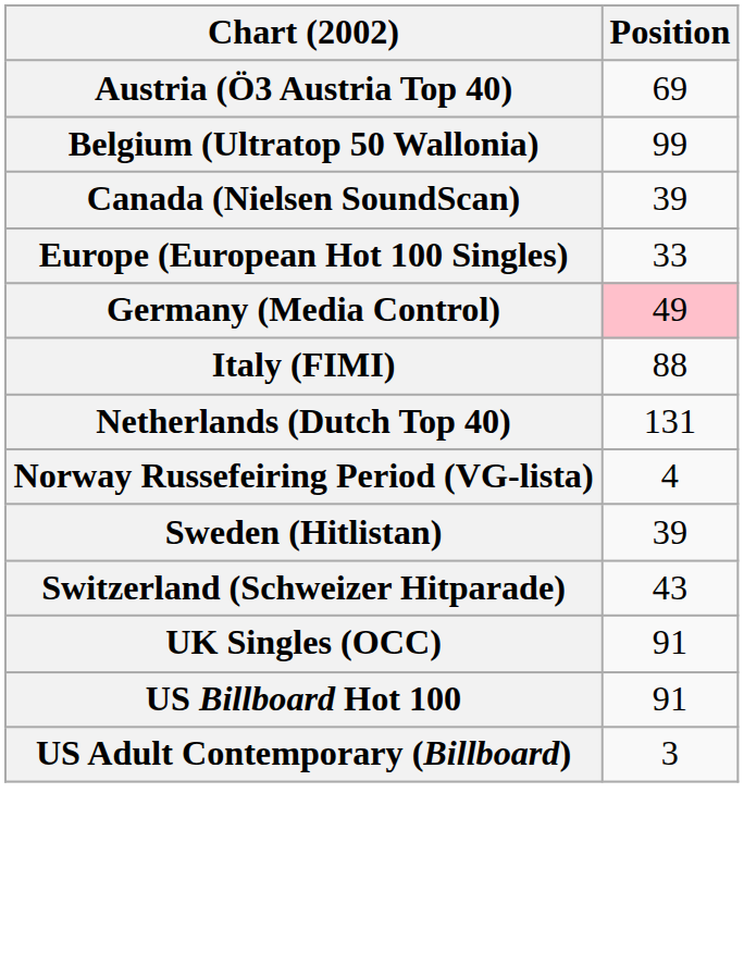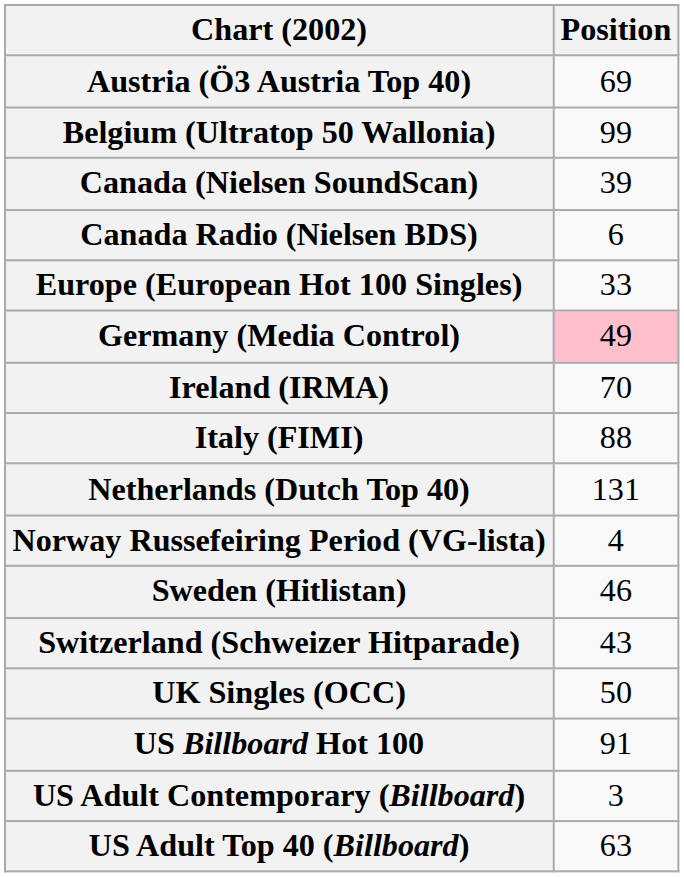+ row: Canada Radio (Nielsen BDS) | 6
+ row: Ireland (IRMA) | 70
Sweden (Hitlistan) | Position: 39 -> 46
UK Singles (OCC) | Position: 91 -> 50
+ row: US Adult Top 40 (Billboard) | 63
